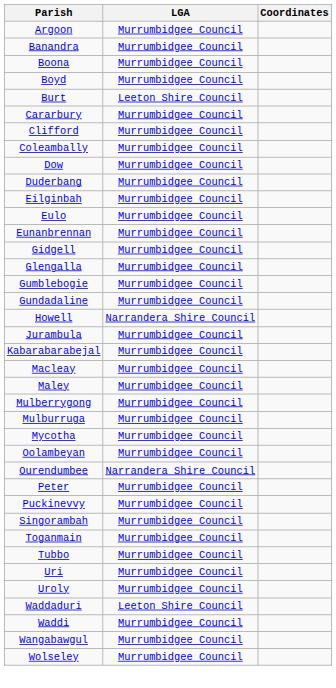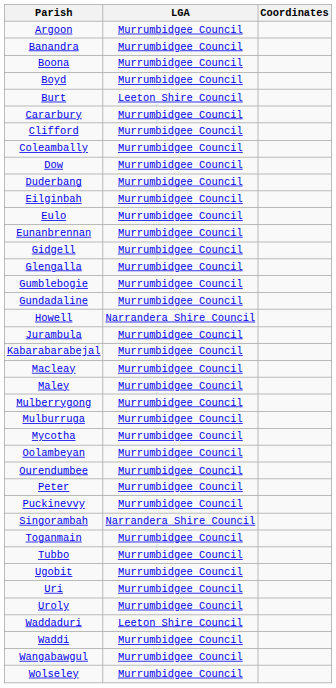Ourendumbee | LGA: Narrandera Shire Council -> Murrumbidgee Council
Singorambah | LGA: Murrumbidgee Council -> Narrandera Shire Council
+ row: Ugobit | Murrumbidgee Council
